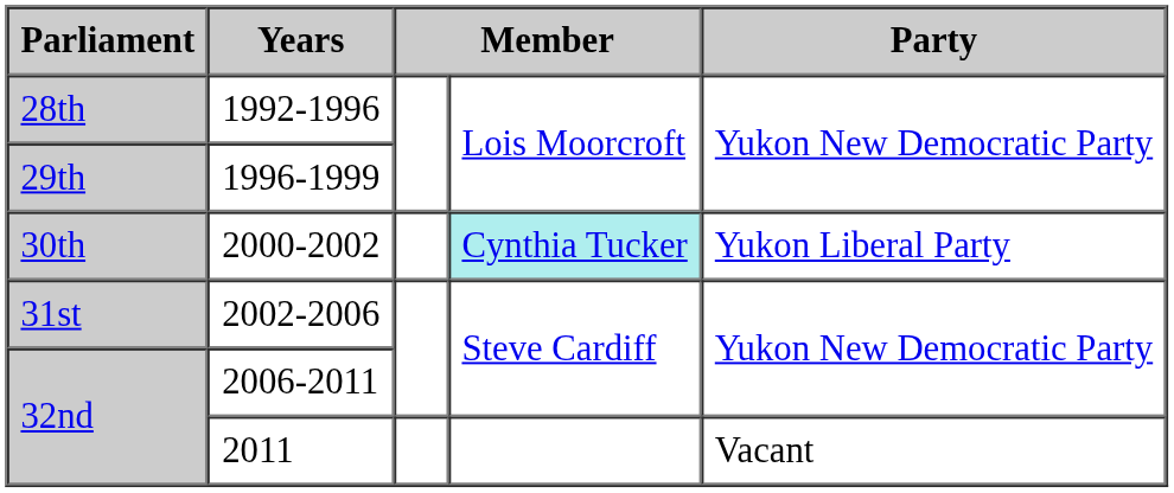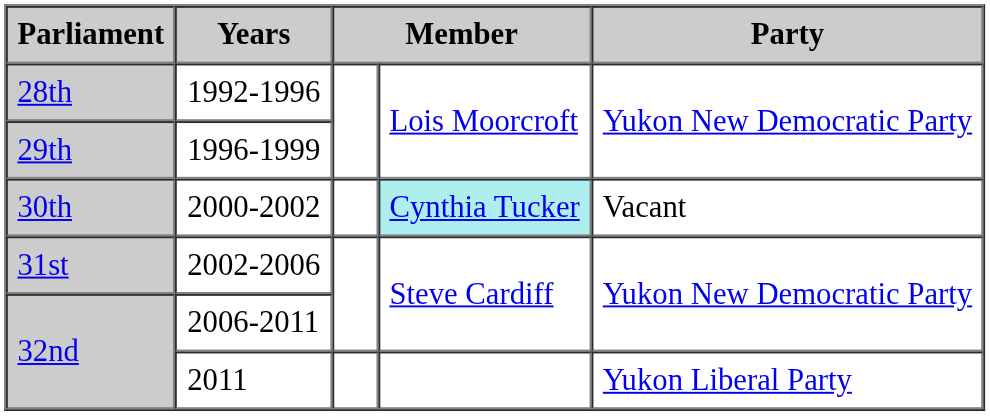2000-2002 | Party: Yukon Liberal Party -> Vacant
2011 | Party: Vacant -> Yukon Liberal Party
